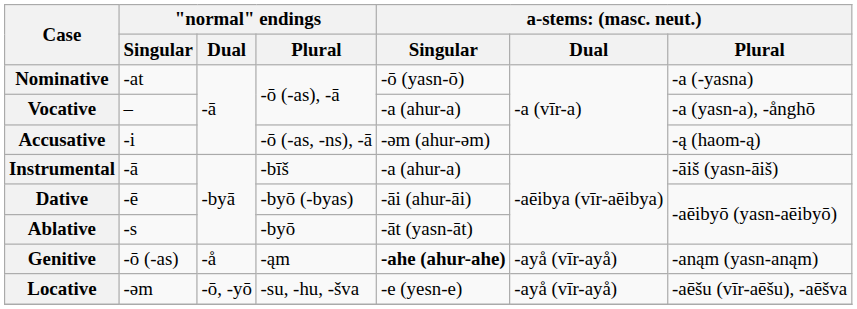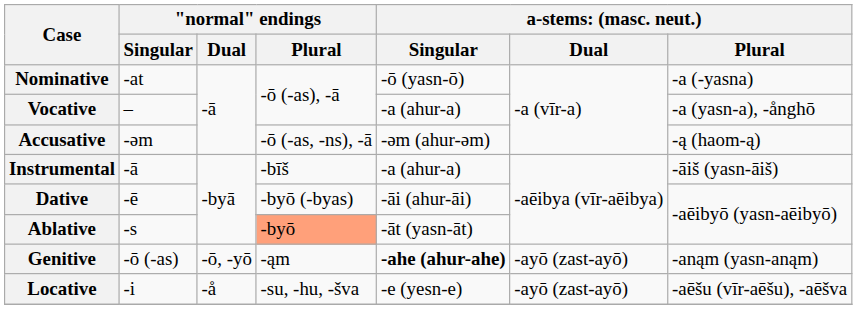Accusative | "normal" endings / Singular: -i -> -əm
Ablative | "normal" endings / Plural: no background -> lightsalmon background
Genitive | "normal" endings / Dual: -å -> -ō, -yō
Genitive | column 6: -ayå (vīr-ayå) -> -ayō (zast-ayō)
Locative | "normal" endings / Singular: -əm -> -i
Locative | "normal" endings / Dual: -ō, -yō -> -å
Locative | column 6: -ayå (vīr-ayå) -> -ayō (zast-ayō)
